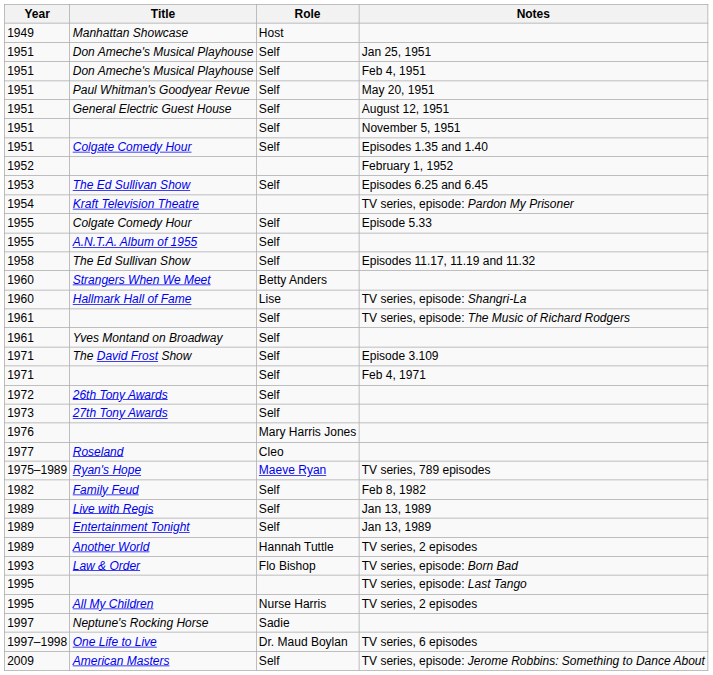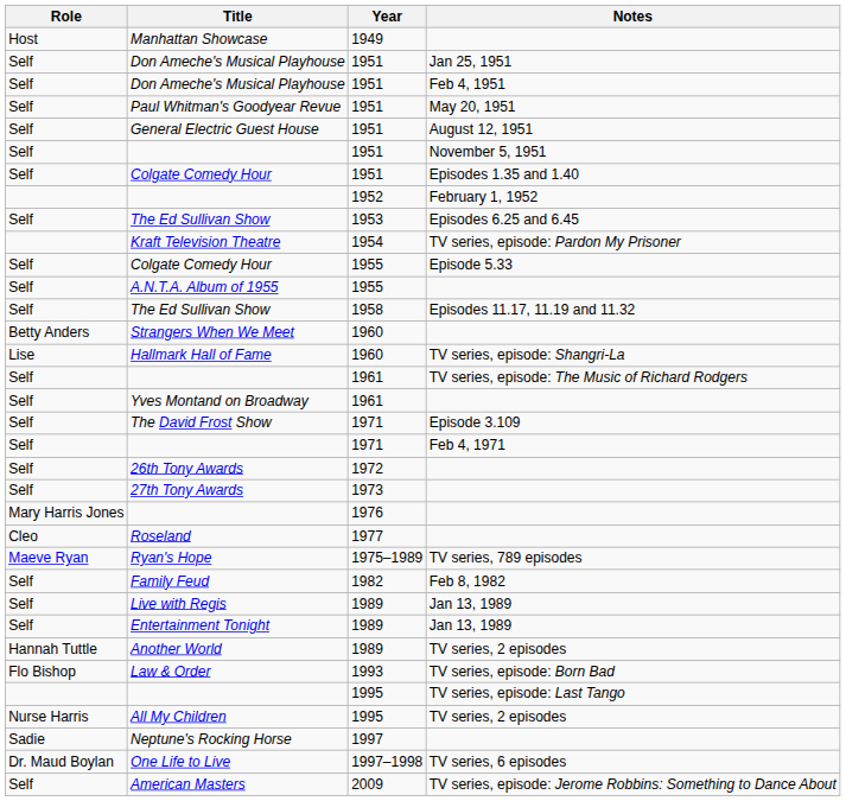columns swapped: Year <-> Role
